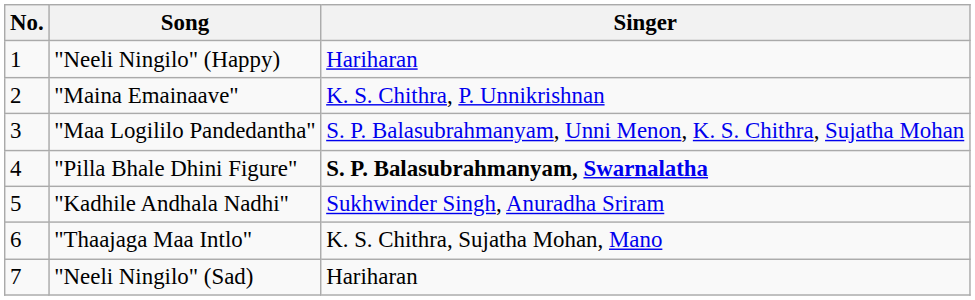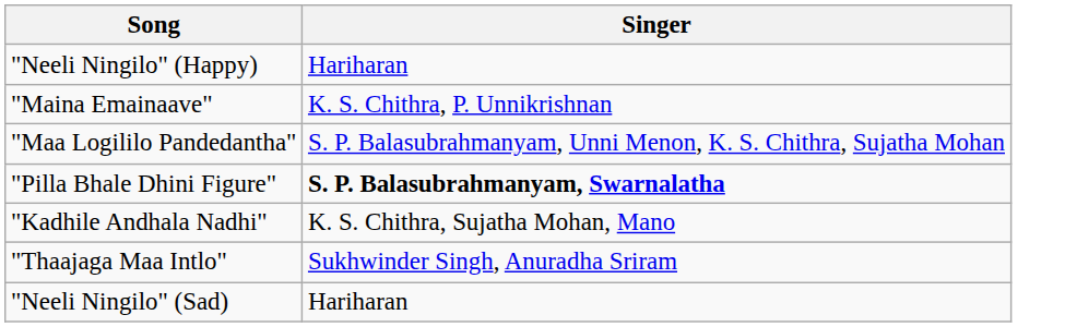- column: No. | 1 | 2 | 3 | 4 | 5 | 6 | 7
"Kadhile Andhala Nadhi" | Singer: Sukhwinder Singh, Anuradha Sriram -> K. S. Chithra, Sujatha Mohan, Mano
"Thaajaga Maa Intlo" | Singer: K. S. Chithra, Sujatha Mohan, Mano -> Sukhwinder Singh, Anuradha Sriram
